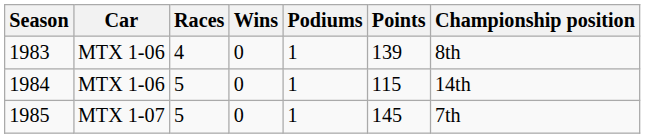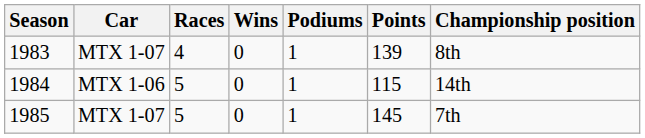1983 | Car: MTX 1-06 -> MTX 1-07
